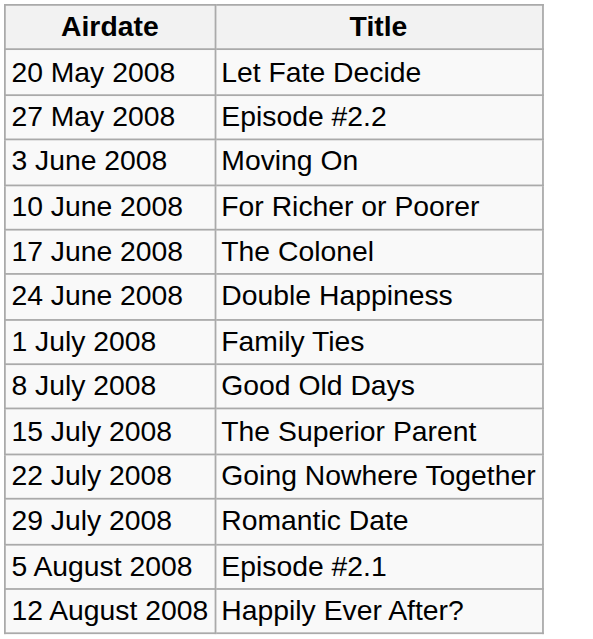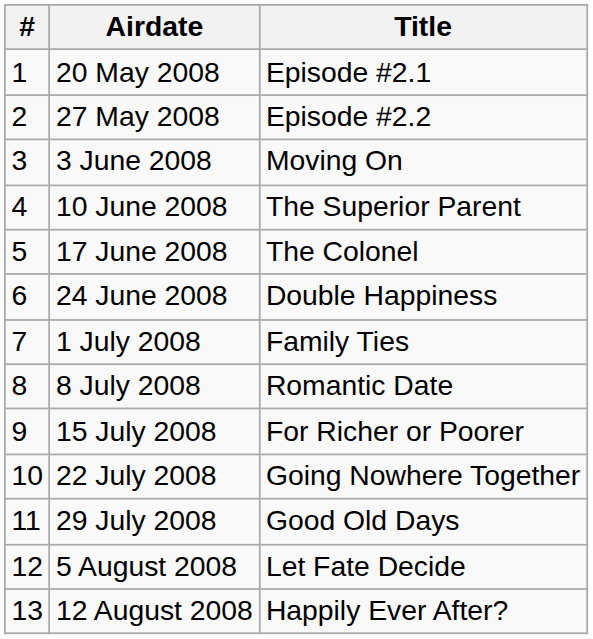+ column: # | 1 | 2 | 3 | 4 | 5 | 6 | 7 | 8 | 9 | 10 | 11 | 12 | 13
20 May 2008 | Title: Let Fate Decide -> Episode #2.1
10 June 2008 | Title: For Richer or Poorer -> The Superior Parent
8 July 2008 | Title: Good Old Days -> Romantic Date
15 July 2008 | Title: The Superior Parent -> For Richer or Poorer
29 July 2008 | Title: Romantic Date -> Good Old Days
5 August 2008 | Title: Episode #2.1 -> Let Fate Decide
